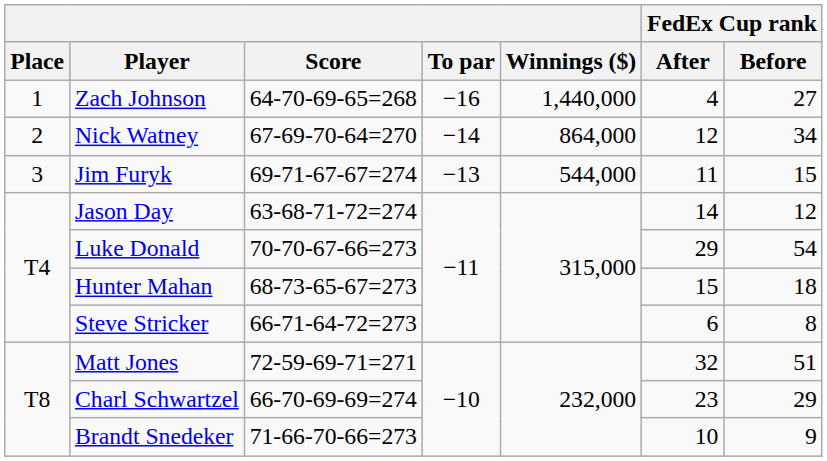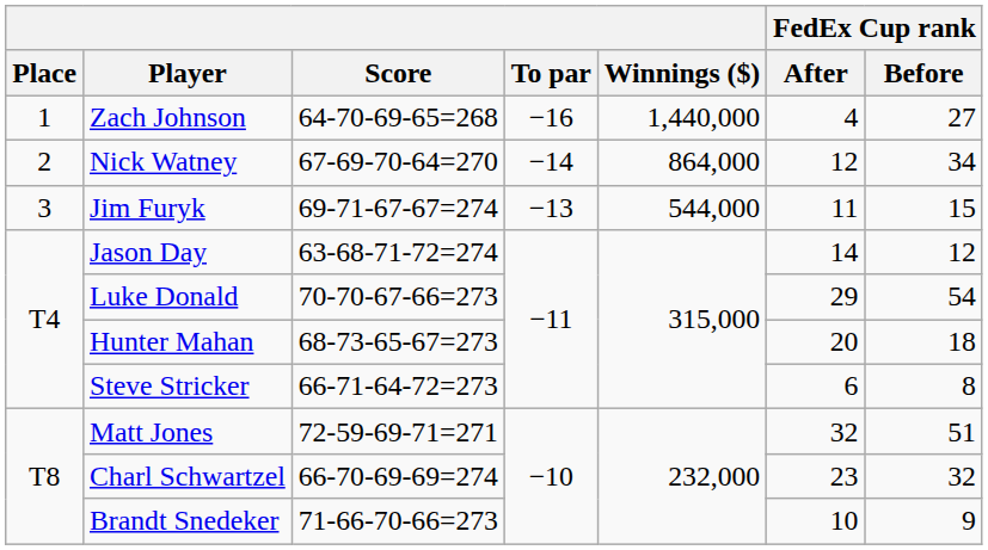Hunter Mahan | FedEx Cup rank / After: 15 -> 20
Charl Schwartzel | FedEx Cup rank / Before: 29 -> 32
